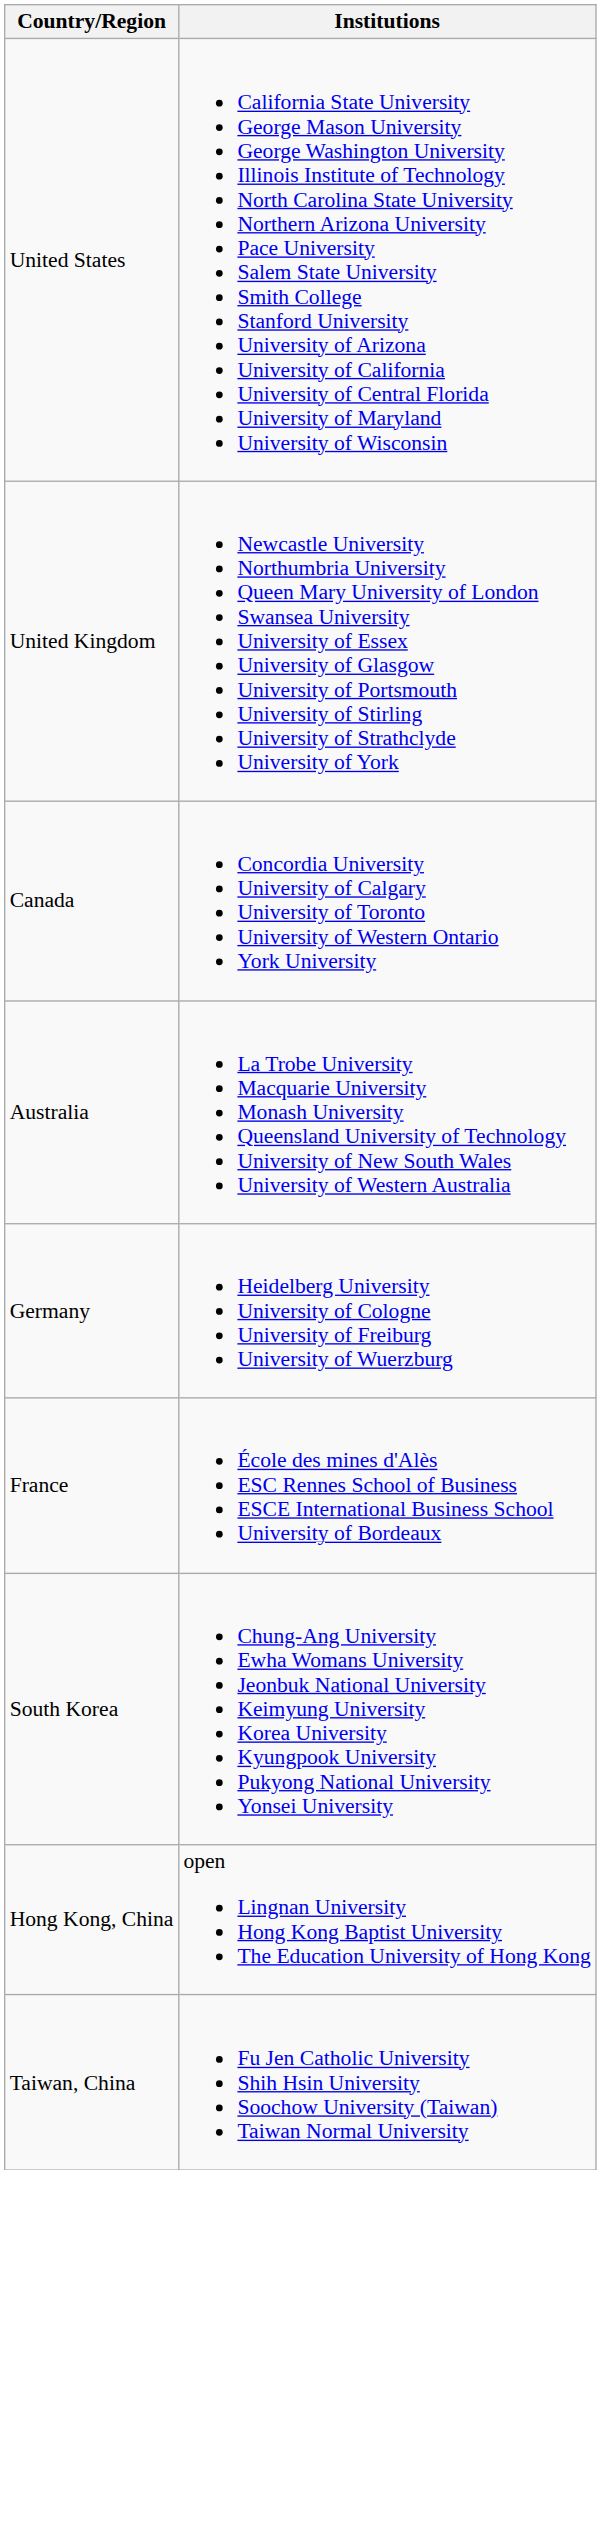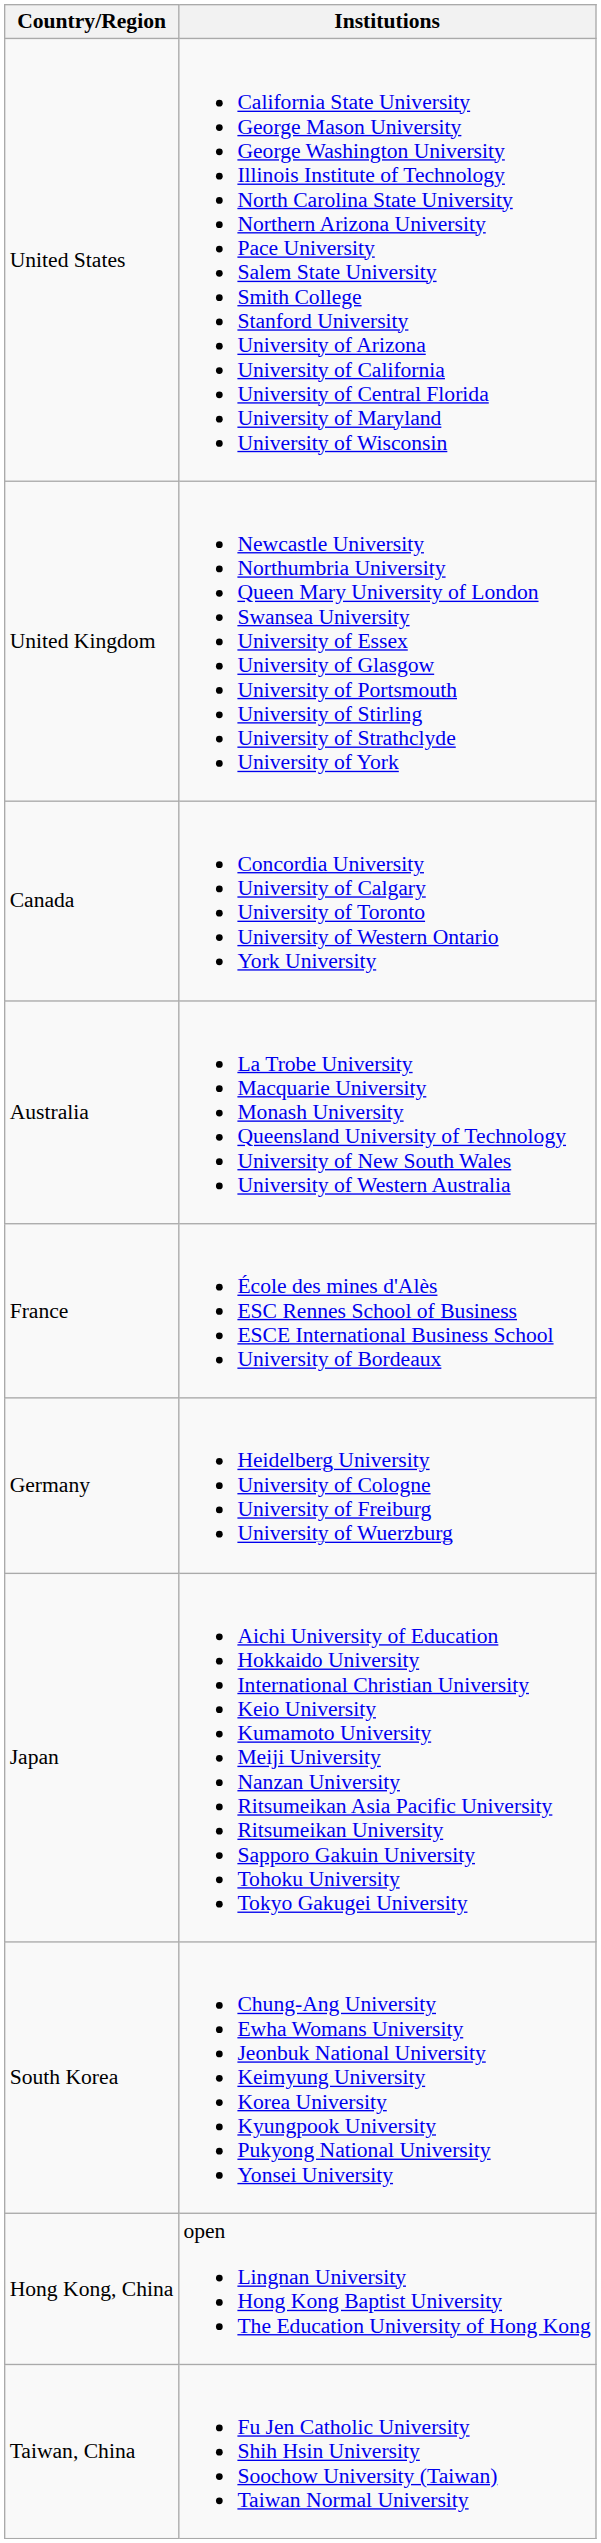rows swapped: France <-> Germany
+ row: Japan | Aichi University of Education Hokkaido University International Christian University Keio University Kumamoto University Meiji University Nanzan University Ritsumeikan Asia Pacific University Ritsumeikan University Sapporo Gakuin University Tohoku University Tokyo Gakugei University
